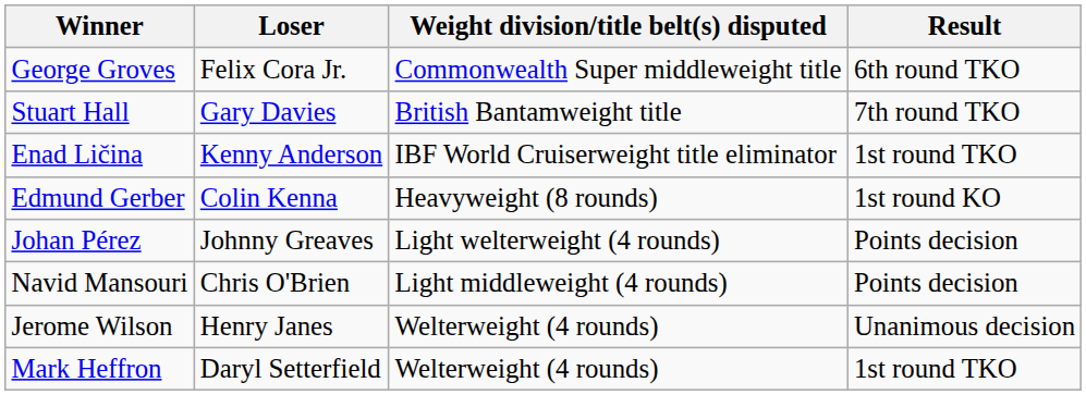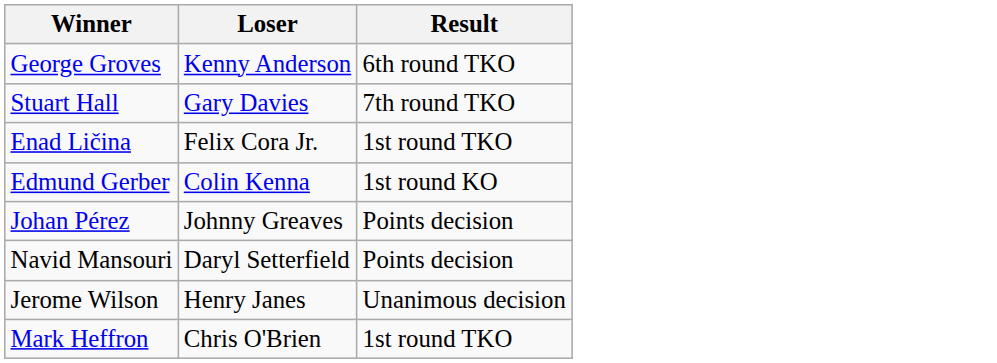- column: Weight division/title belt(s) disputed | Commonwealth Super middleweight title | British Bantamweight title | IBF World Cruiserweight title eliminator | Heavyweight (8 rounds) | Light welterweight (4 rounds) | Light middleweight (4 rounds) | Welterweight (4 rounds) | Welterweight (4 rounds)
George Groves | Loser: Felix Cora Jr. -> Kenny Anderson
Enad Ličina | Loser: Kenny Anderson -> Felix Cora Jr.
Navid Mansouri | Loser: Chris O'Brien -> Daryl Setterfield
Mark Heffron | Loser: Daryl Setterfield -> Chris O'Brien
